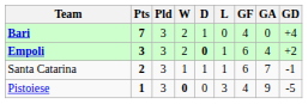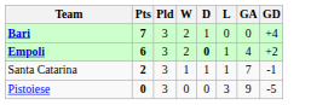- column: GF | 4 | 6 | 6 | 4
Empoli | Pts: 3 -> 6
Pistoiese | Pts: 1 -> 0
Pistoiese | W: bold -> normal
